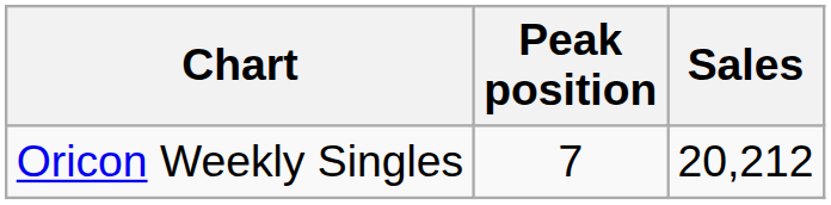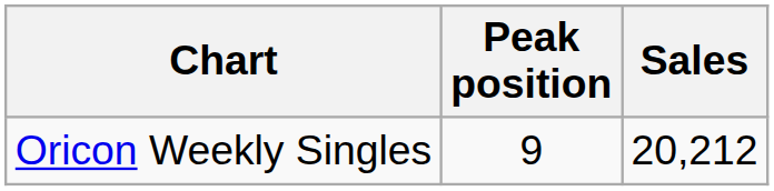Oricon Weekly Singles | Peak position: 7 -> 9
